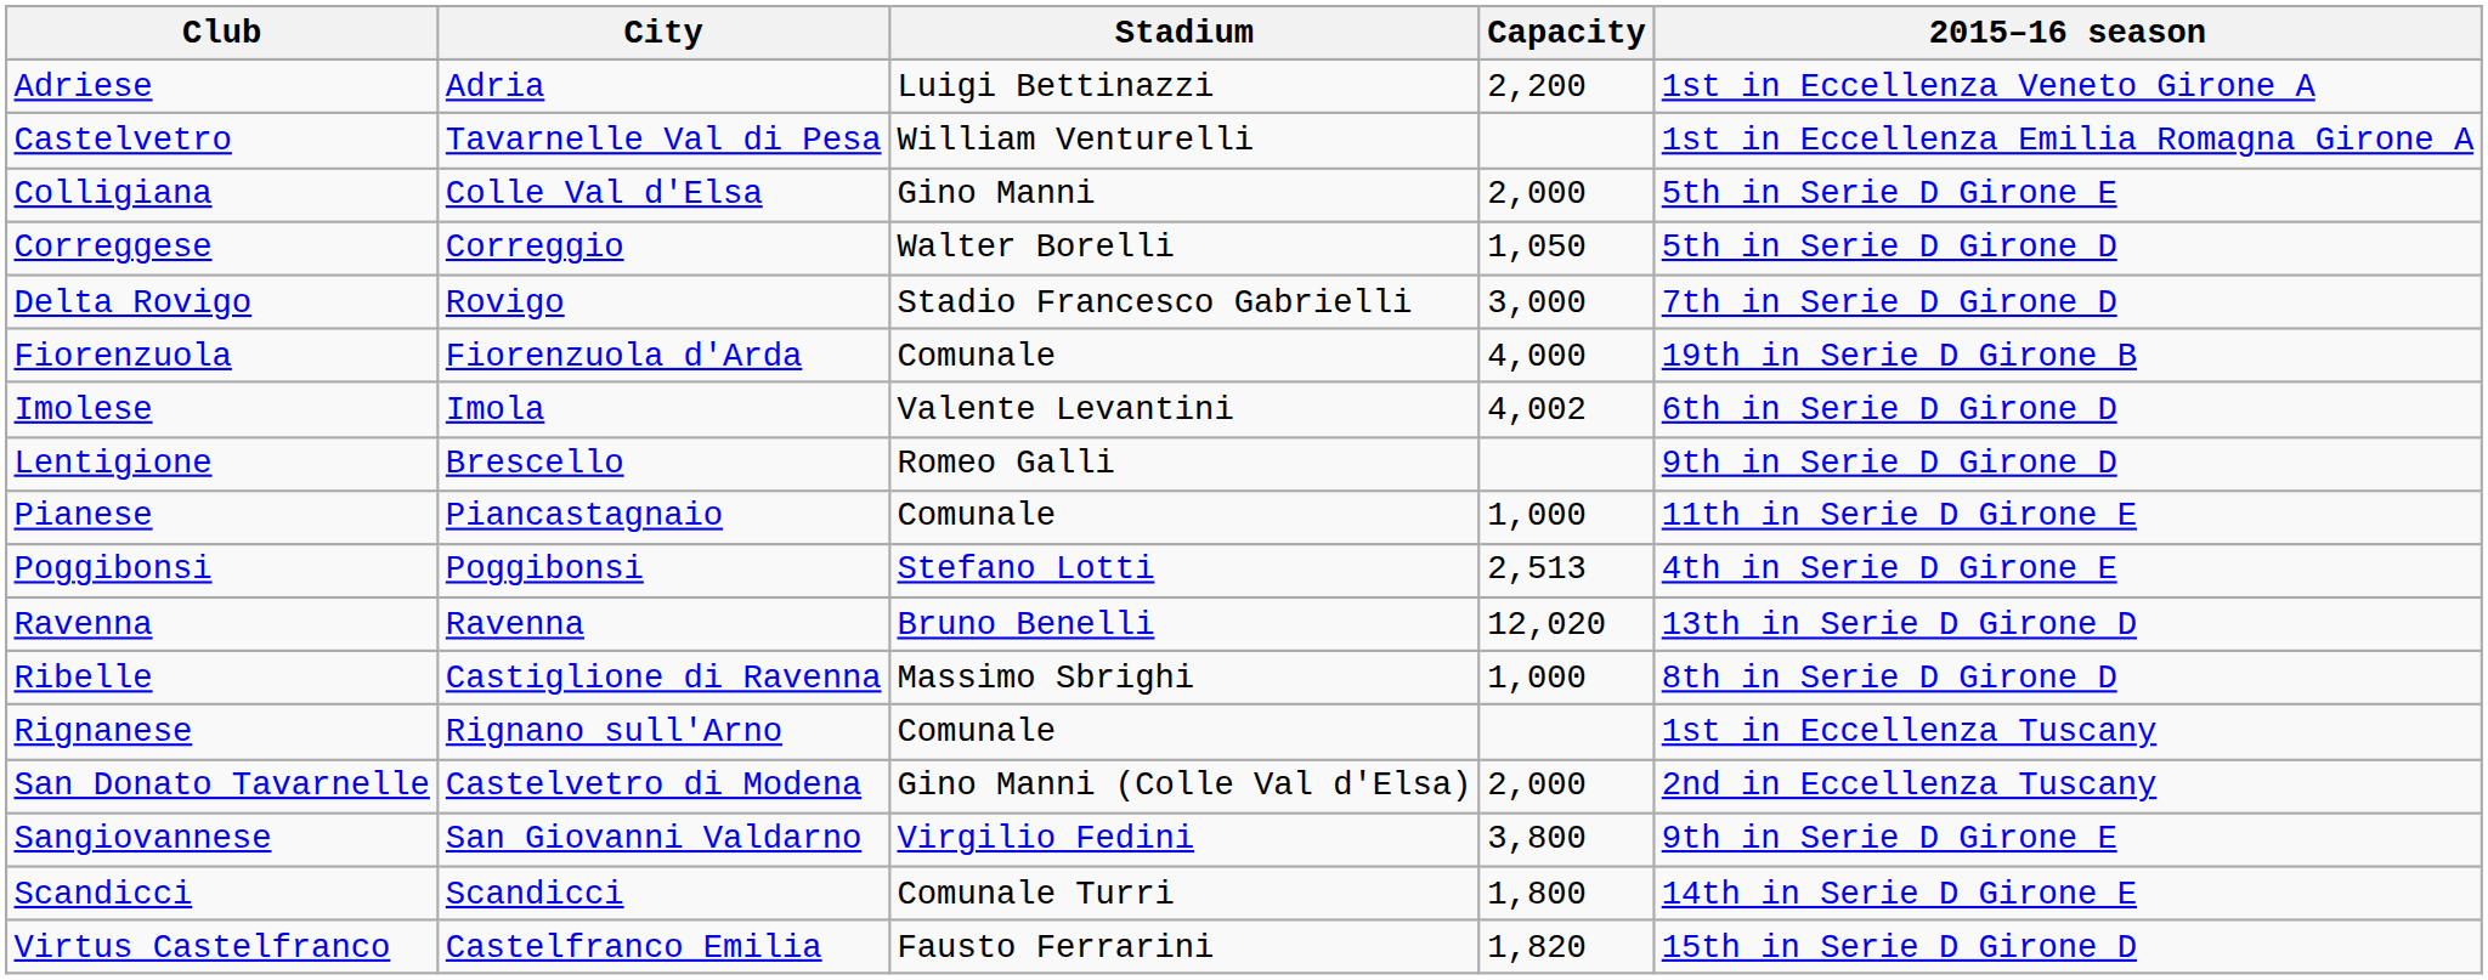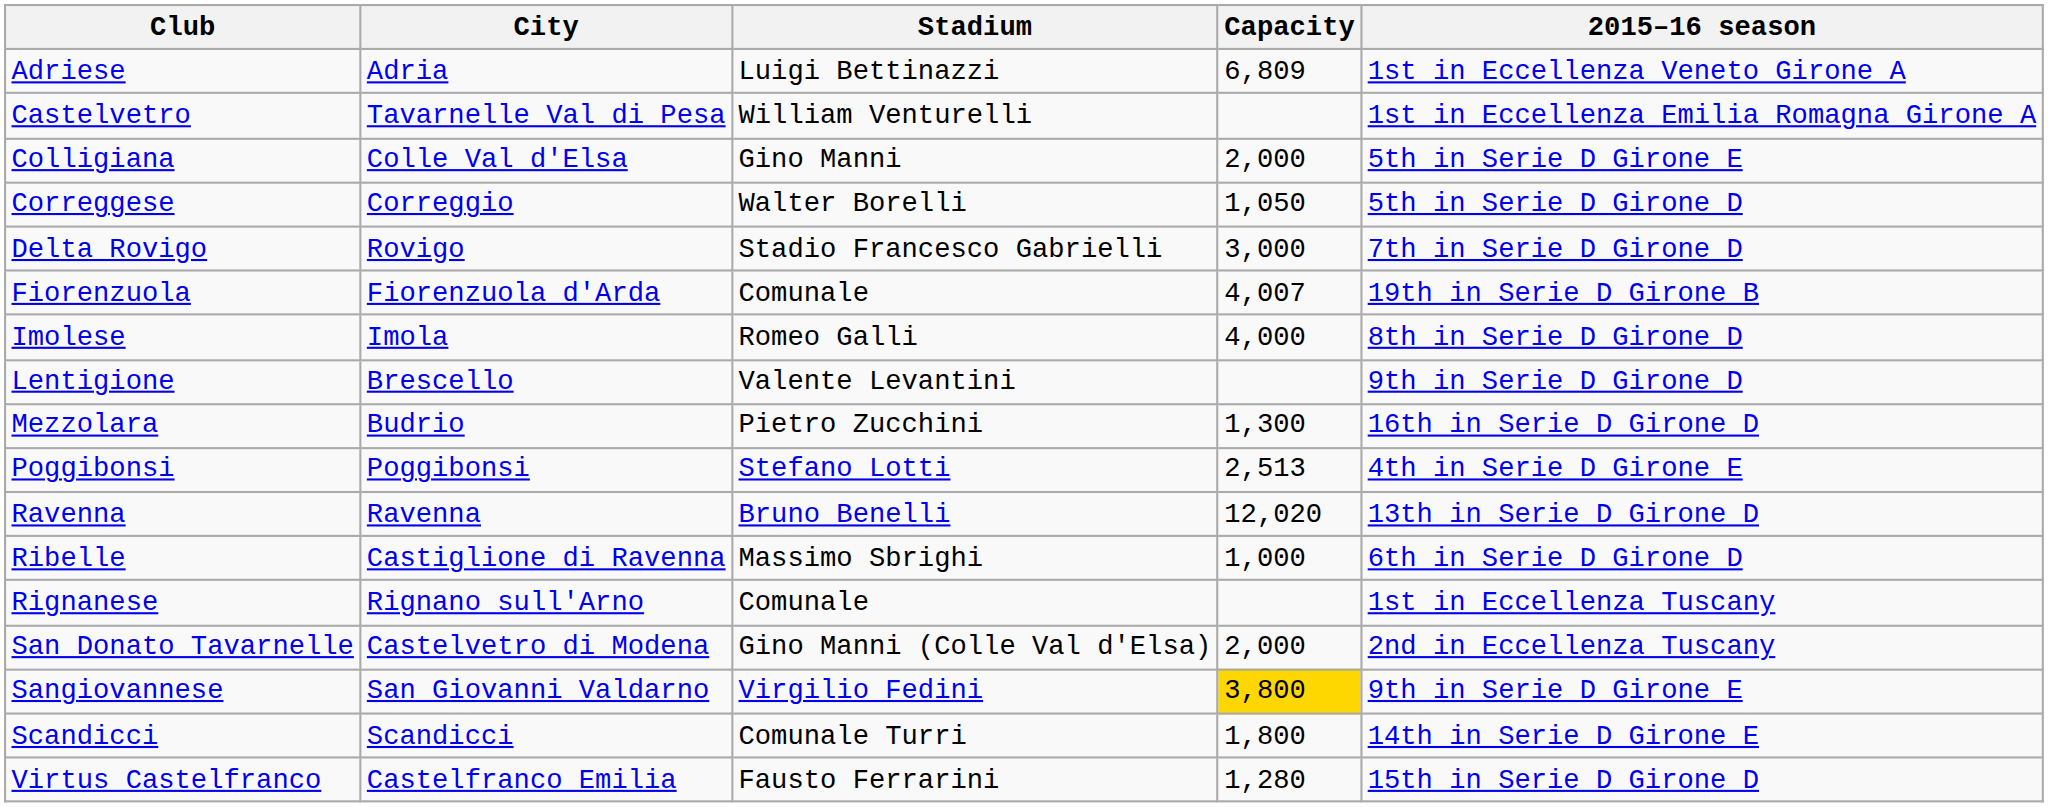Adriese | Capacity: 2,200 -> 6,809
Fiorenzuola | Capacity: 4,000 -> 4,007
Imolese | Stadium: Valente Levantini -> Romeo Galli
Imolese | Capacity: 4,002 -> 4,000
Imolese | 2015–16 season: 6th in Serie D Girone D -> 8th in Serie D Girone D
Lentigione | Stadium: Romeo Galli -> Valente Levantini
+ row: Mezzolara | Budrio | Pietro Zucchini | 1,300 | 16th in Serie D Girone D
- row: Pianese | Piancastagnaio | Comunale | 1,000 | 11th in Serie D Girone E
Ribelle | 2015–16 season: 8th in Serie D Girone D -> 6th in Serie D Girone D
Sangiovannese | Capacity: no background -> gold background
Virtus Castelfranco | Capacity: 1,820 -> 1,280
